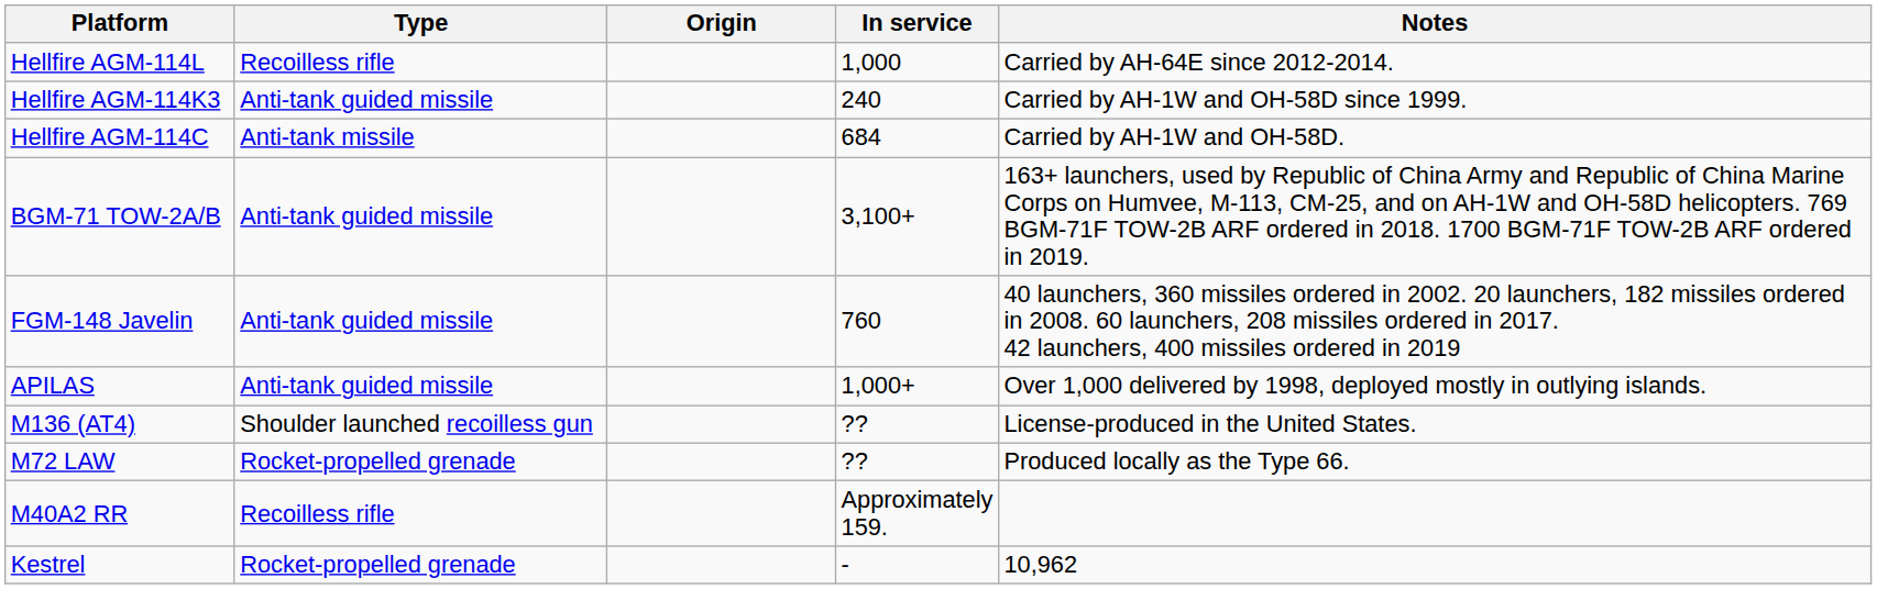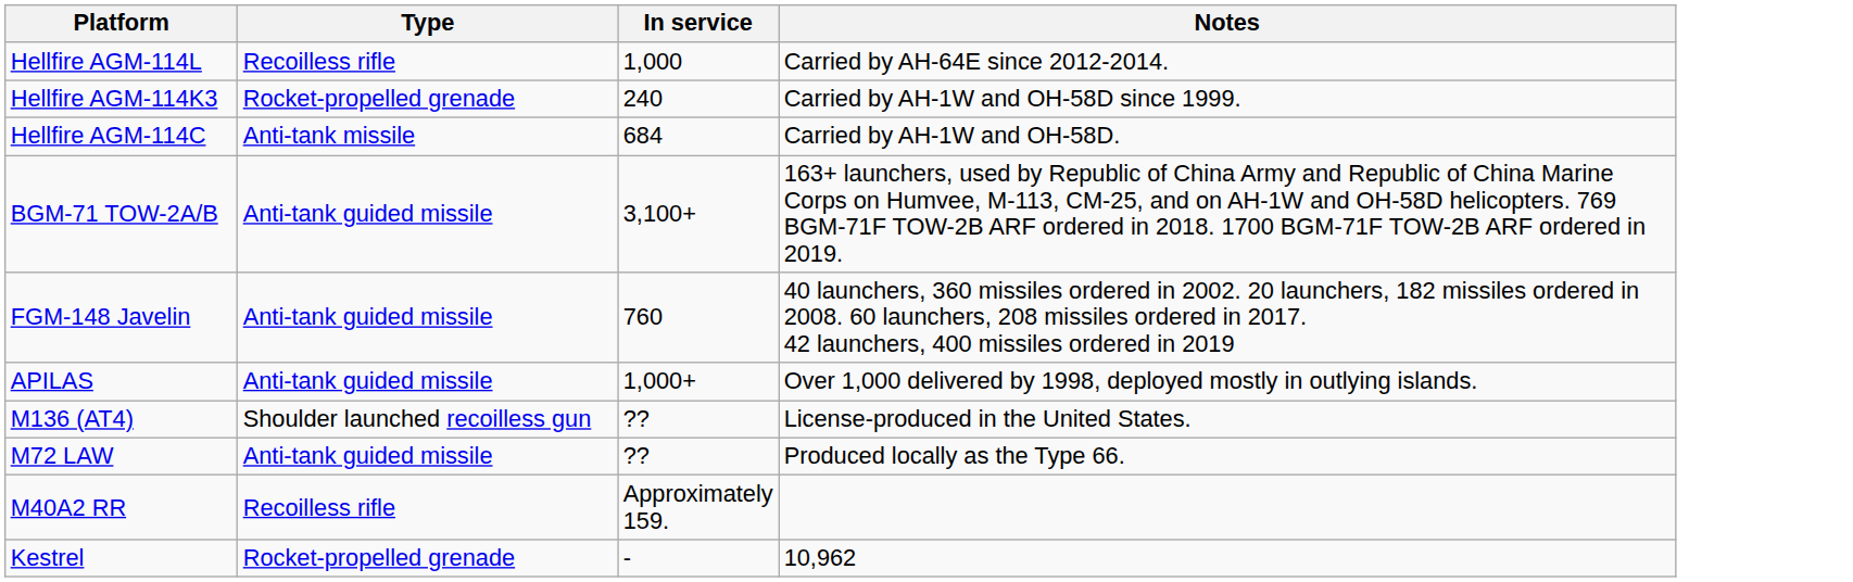- column: Origin
Hellfire AGM-114K3 | Type: Anti-tank guided missile -> Rocket-propelled grenade
M72 LAW | Type: Rocket-propelled grenade -> Anti-tank guided missile
